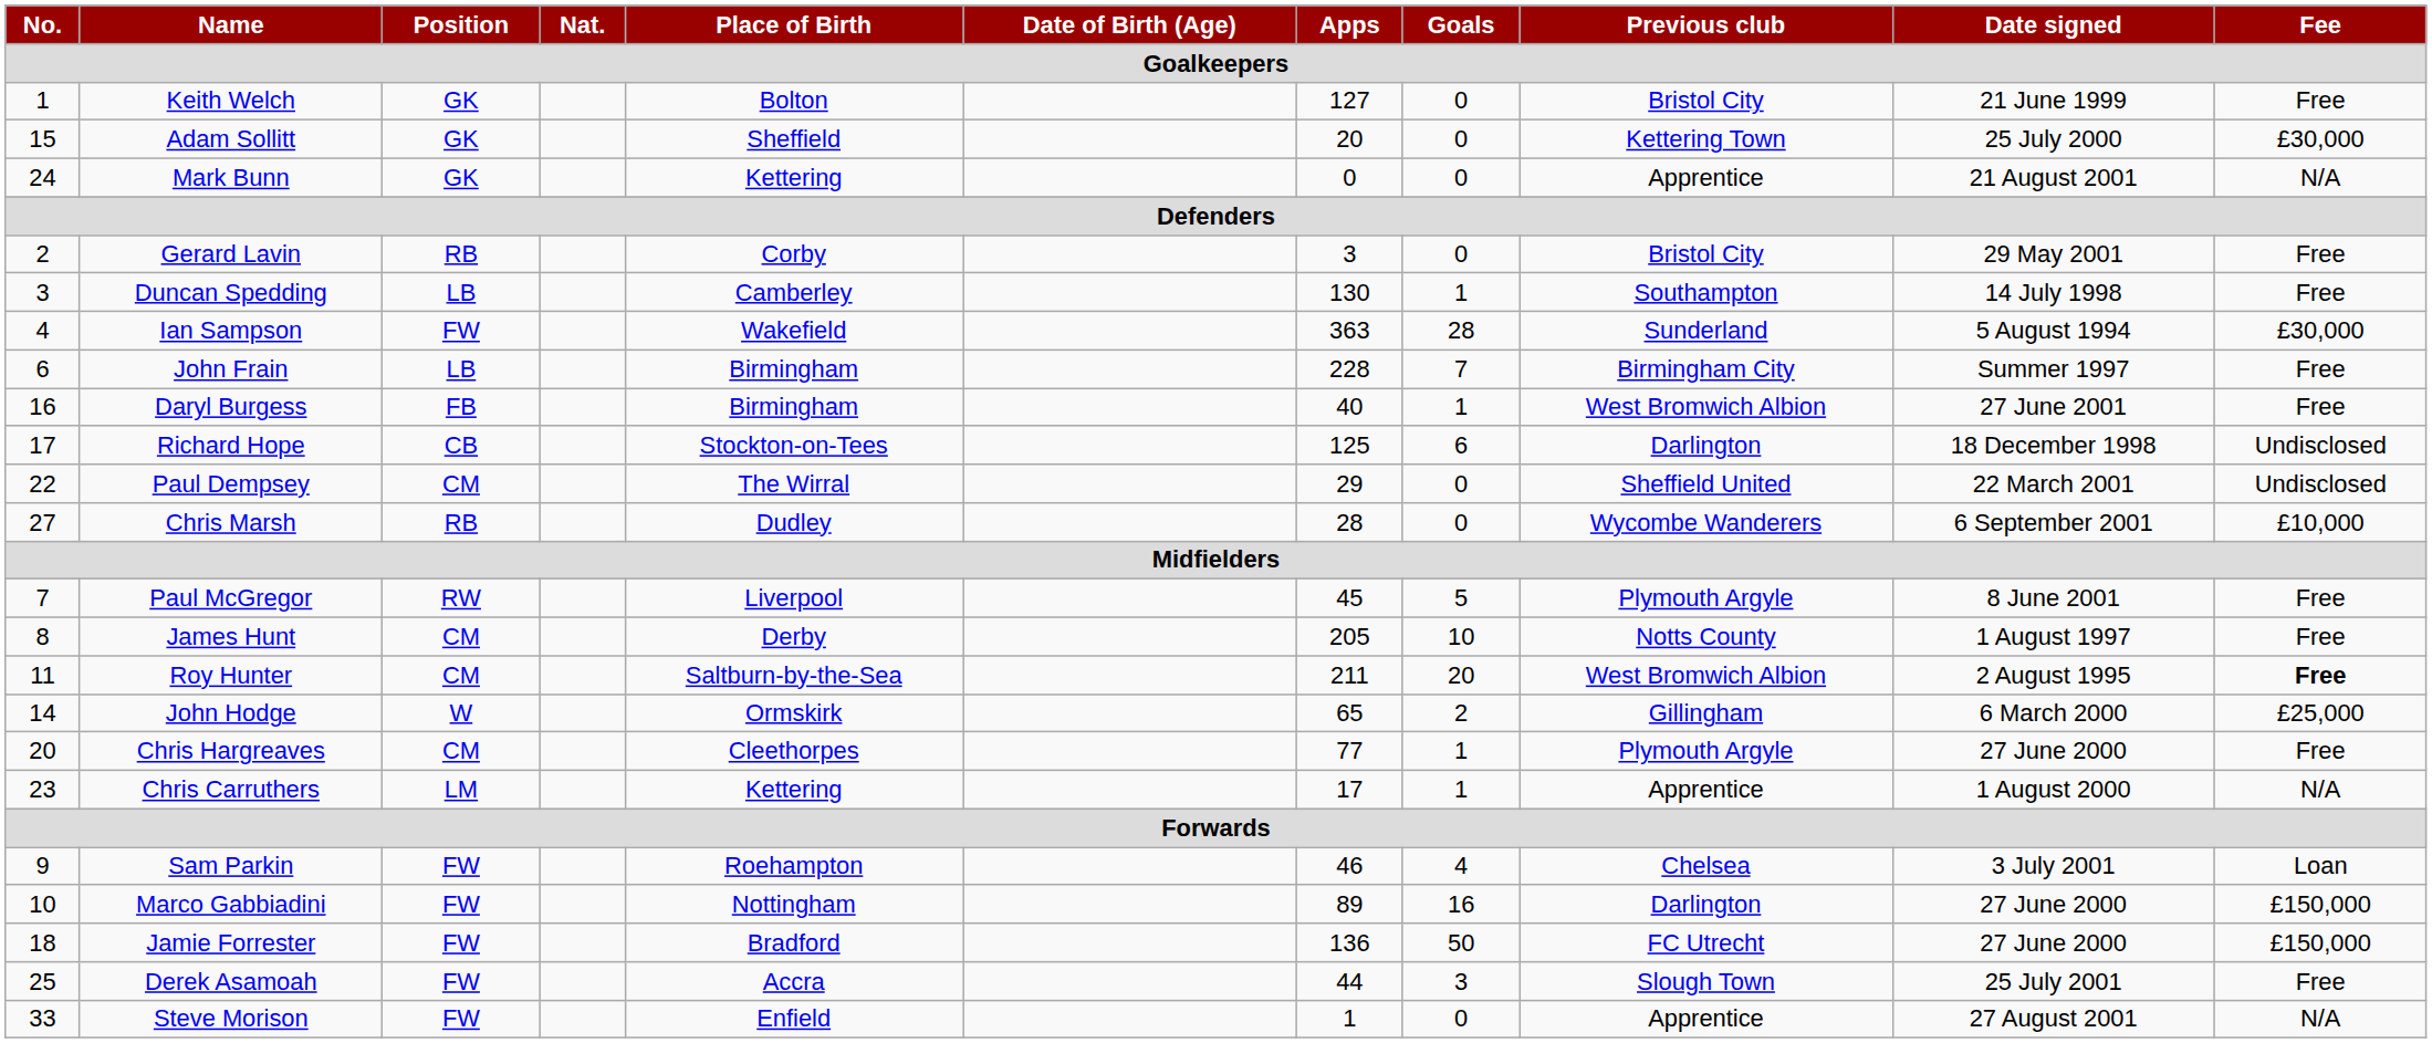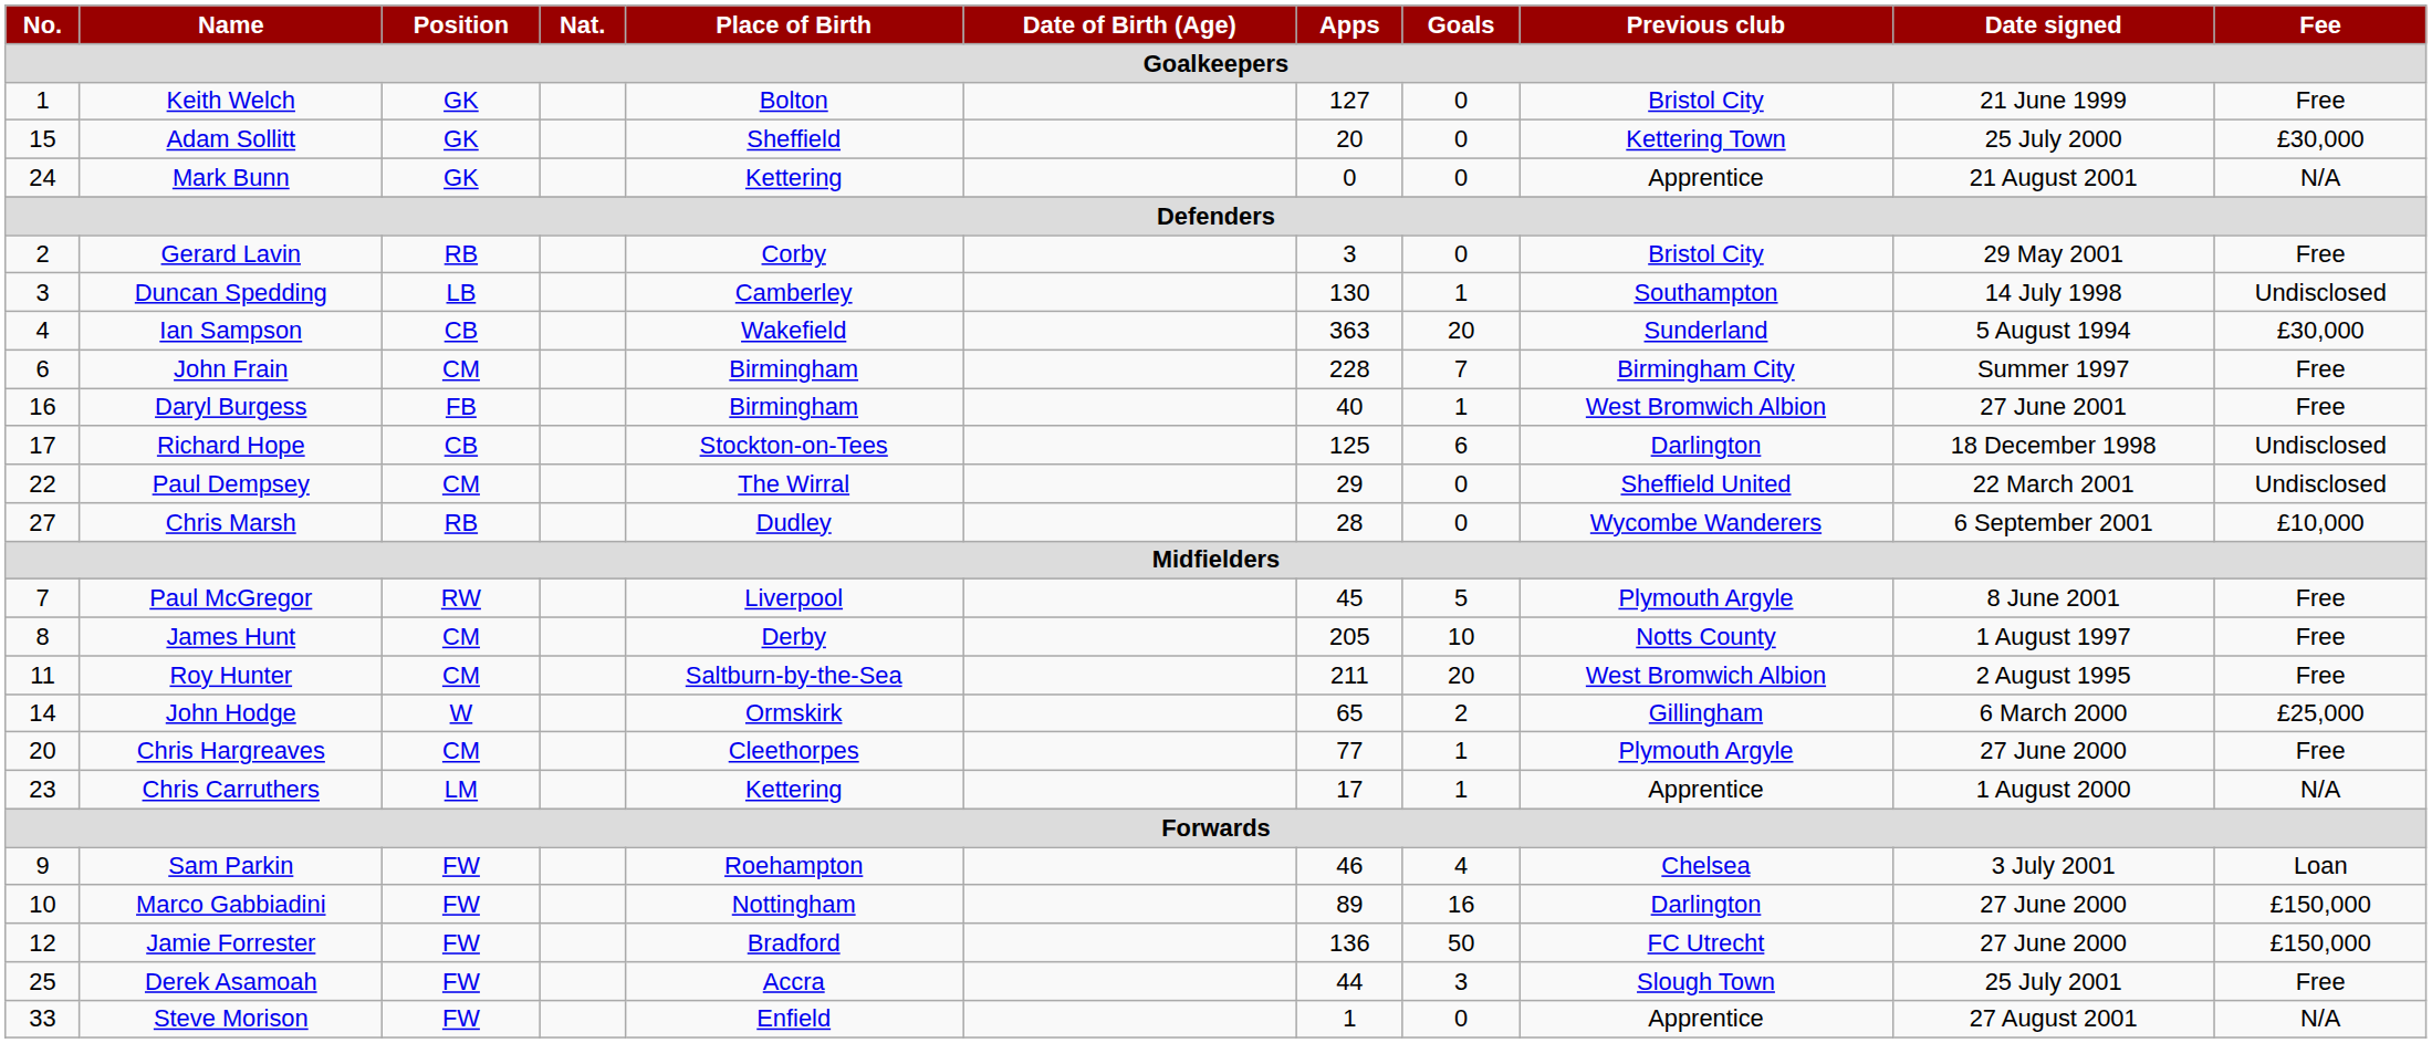Duncan Spedding | Fee: Free -> Undisclosed
Ian Sampson | Position: FW -> CB
Ian Sampson | Goals: 28 -> 20
John Frain | Position: LB -> CM
Roy Hunter | Fee: bold -> normal
Jamie Forrester | No.: 18 -> 12
